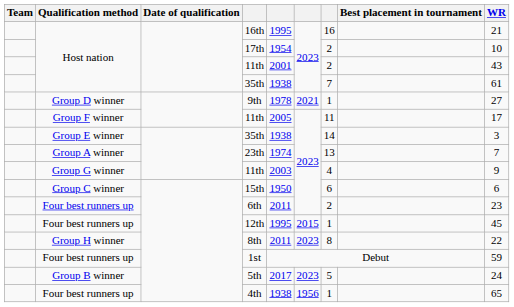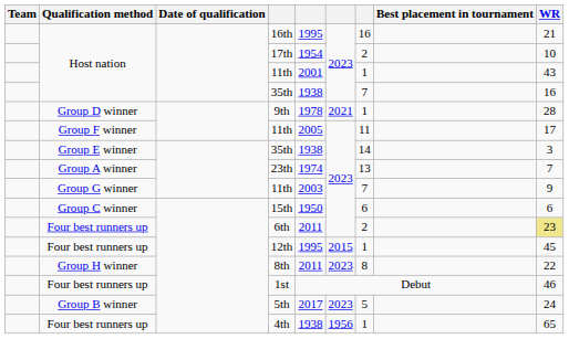Host nation / 11th | column 7: 2 -> 1
Host nation / 35th | WR: 61 -> 16
9th | WR: 27 -> 28
Group G winner / 11th | column 7: 4 -> 7
6th | WR: no background -> khaki background
1st | WR: 59 -> 46
